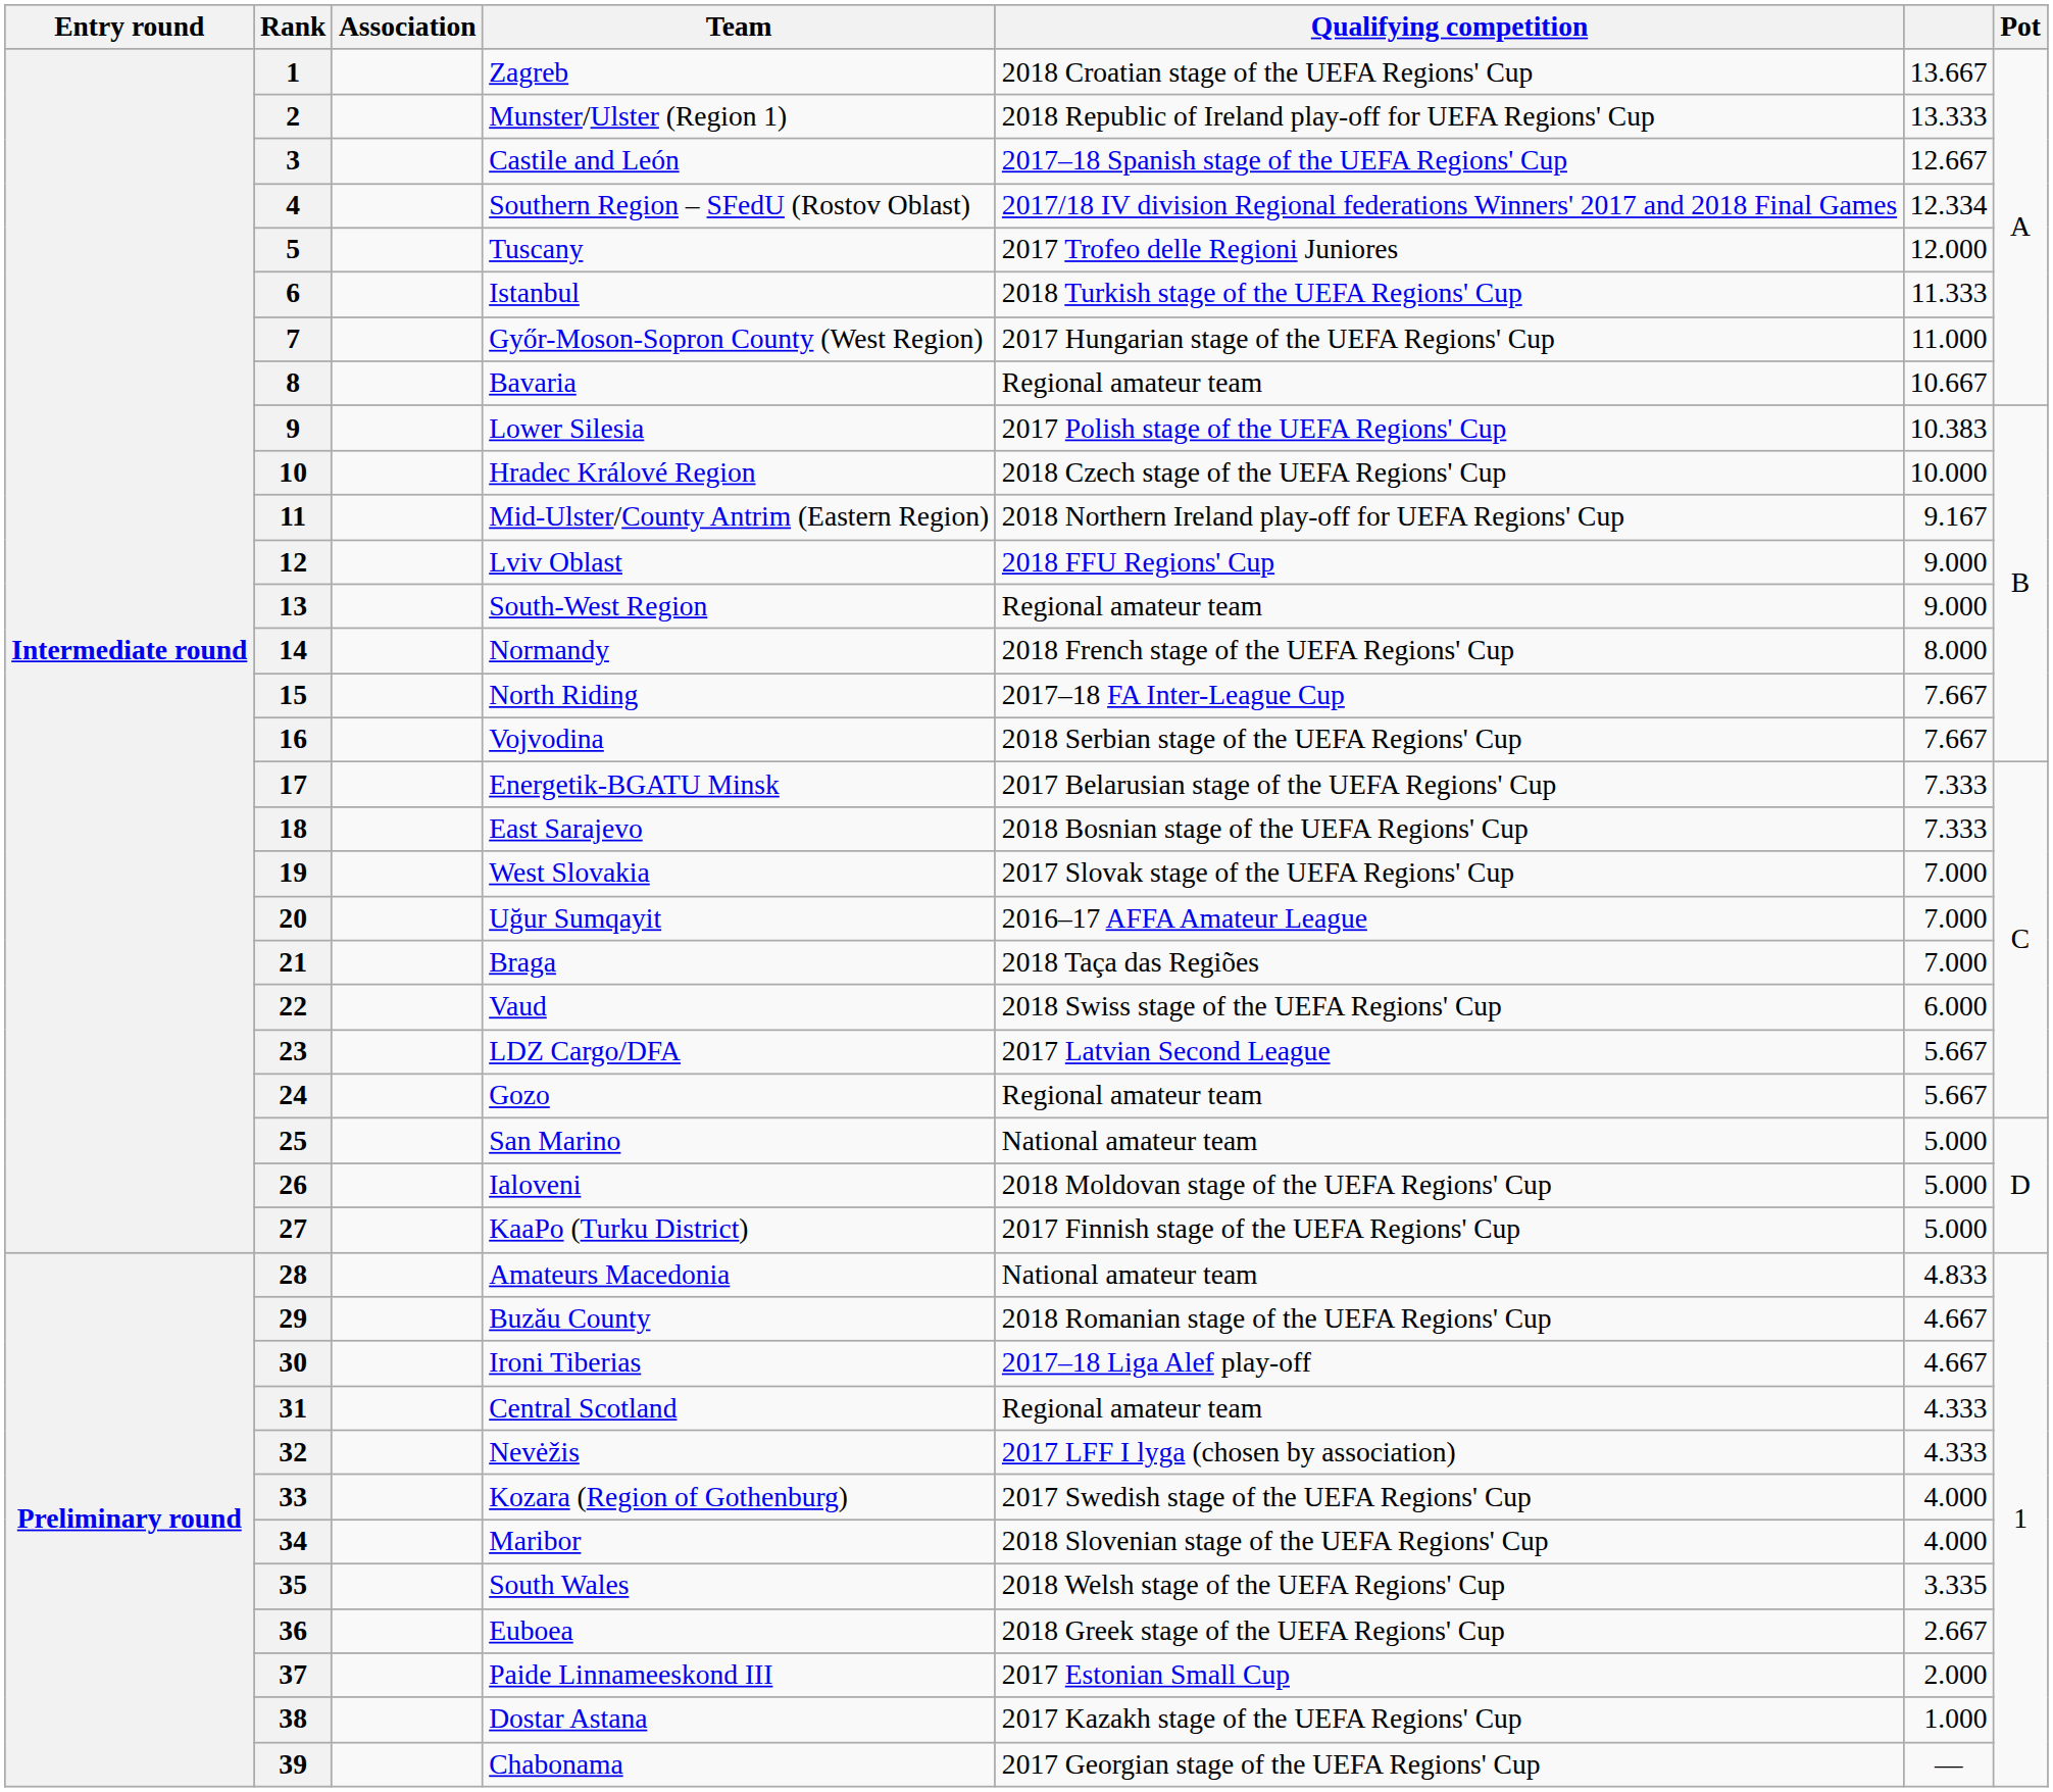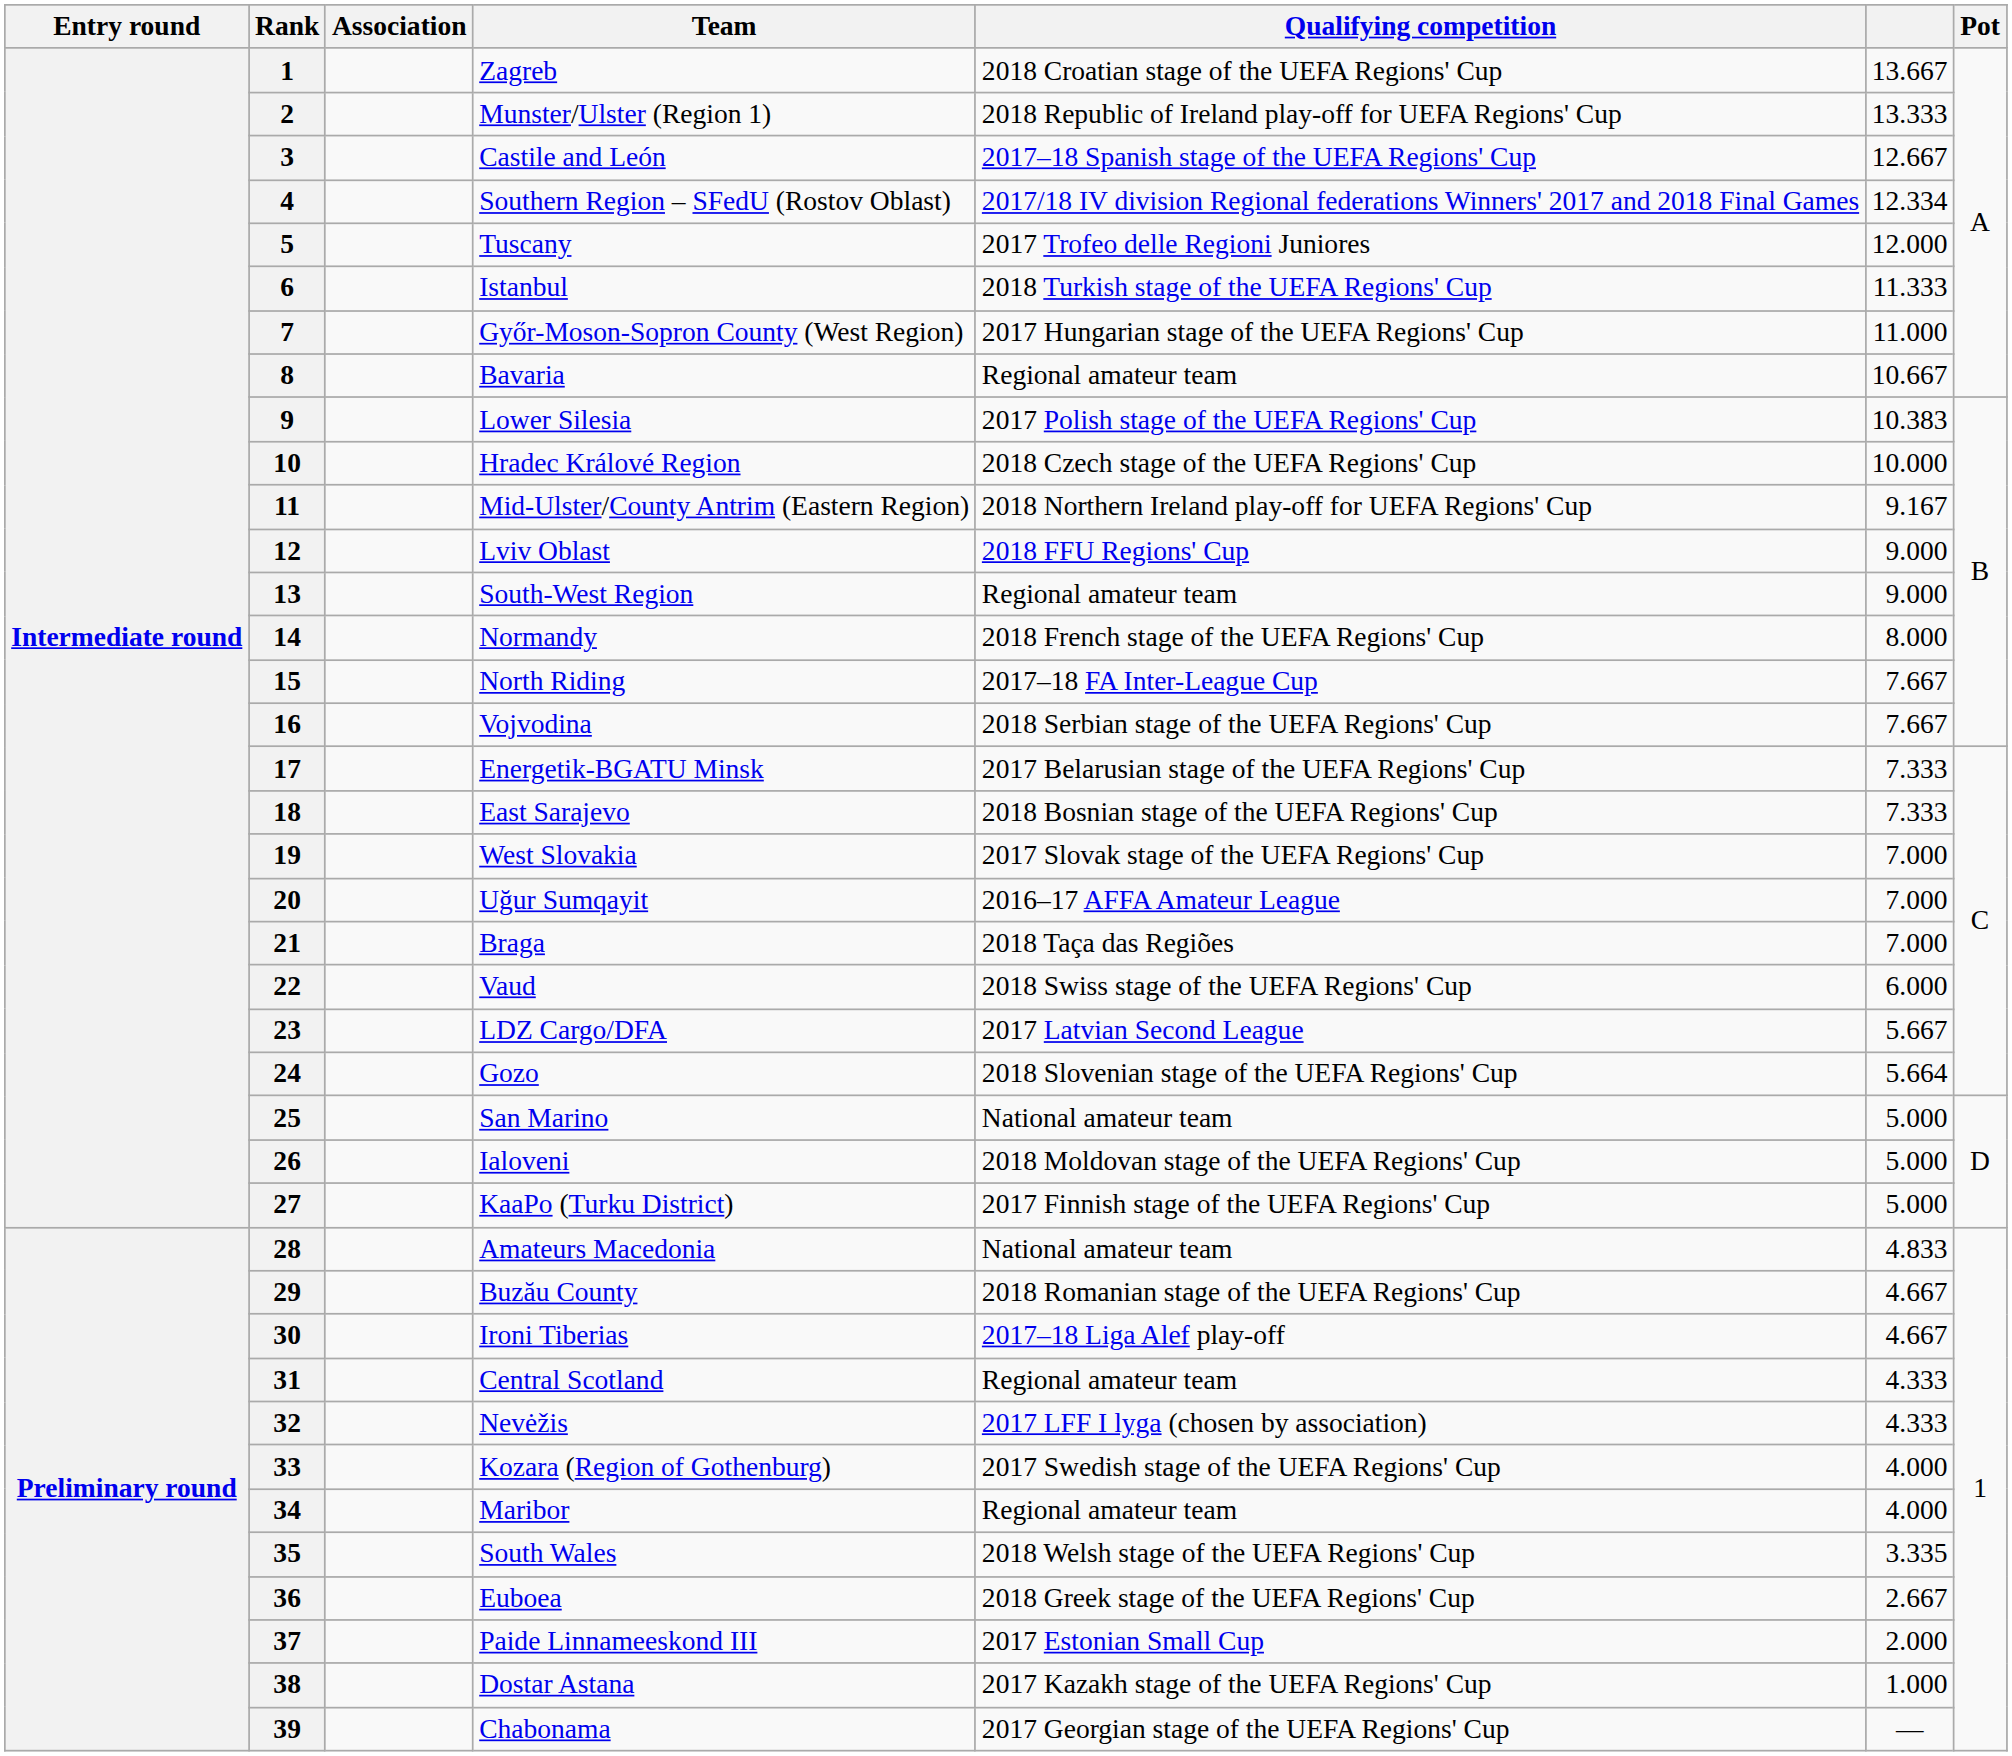Gozo | Qualifying competition: Regional amateur team -> 2018 Slovenian stage of the UEFA Regions' Cup
Gozo | column 6: 5.667 -> 5.664
Maribor | Qualifying competition: 2018 Slovenian stage of the UEFA Regions' Cup -> Regional amateur team
